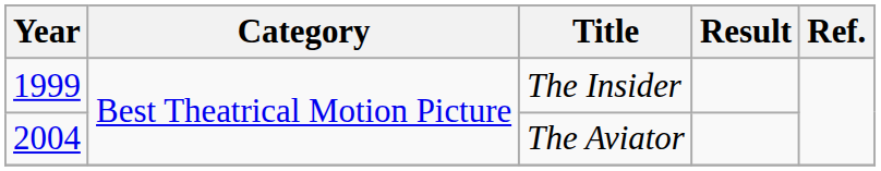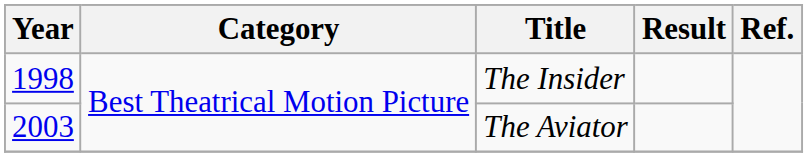The Insider | Year: 1999 -> 1998
The Aviator | Year: 2004 -> 2003
